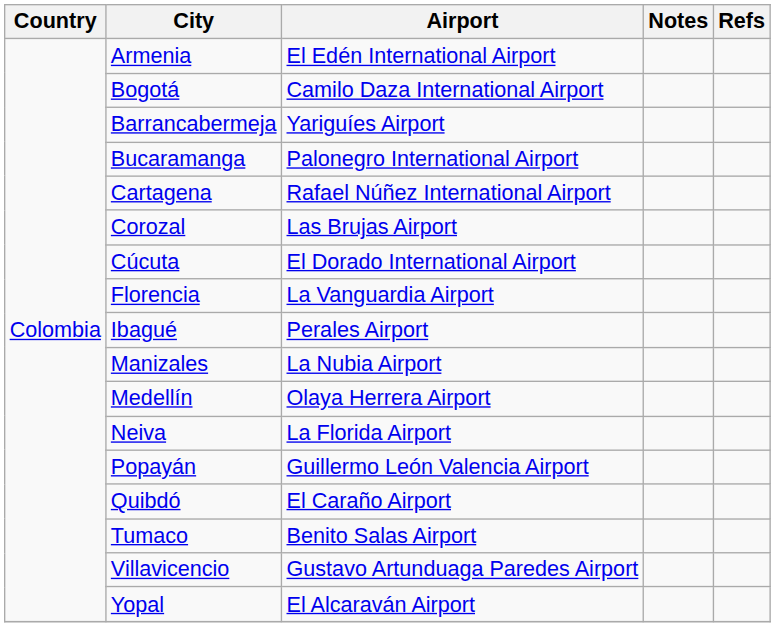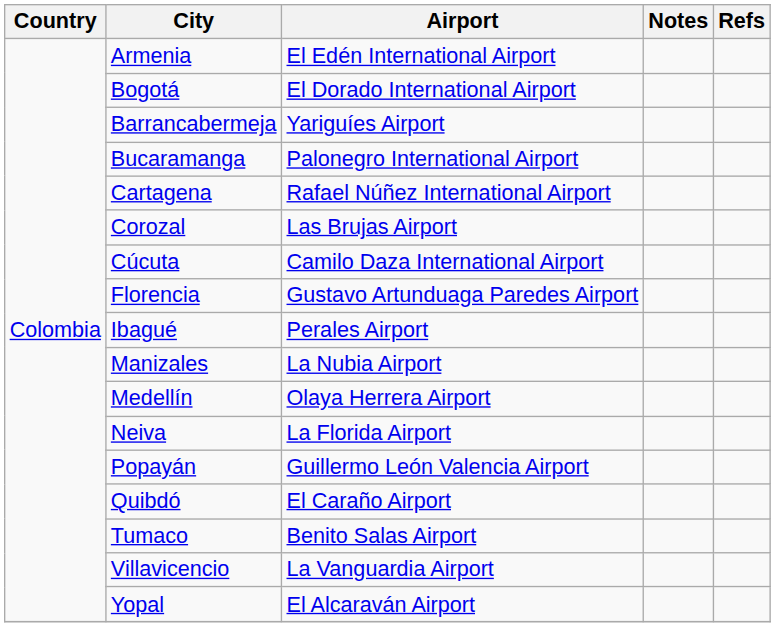Bogotá | Airport: Camilo Daza International Airport -> El Dorado International Airport
Cúcuta | Airport: El Dorado International Airport -> Camilo Daza International Airport
Florencia | Airport: La Vanguardia Airport -> Gustavo Artunduaga Paredes Airport
Villavicencio | Airport: Gustavo Artunduaga Paredes Airport -> La Vanguardia Airport
